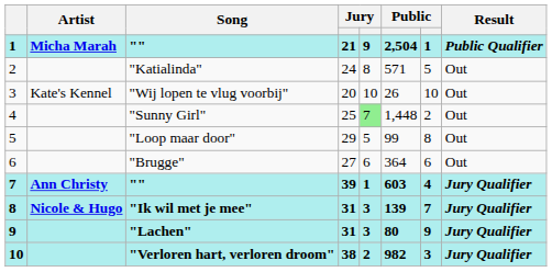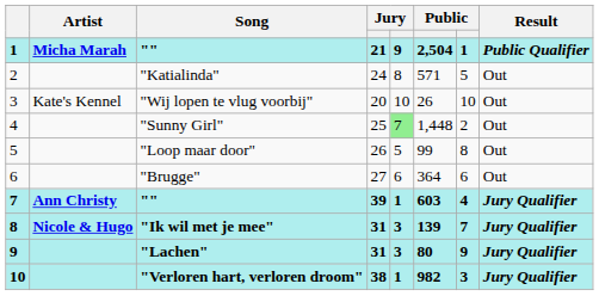"Loop maar door" | column 4: 29 -> 26
"Verloren hart, verloren droom" | column 5: 2 -> 1
